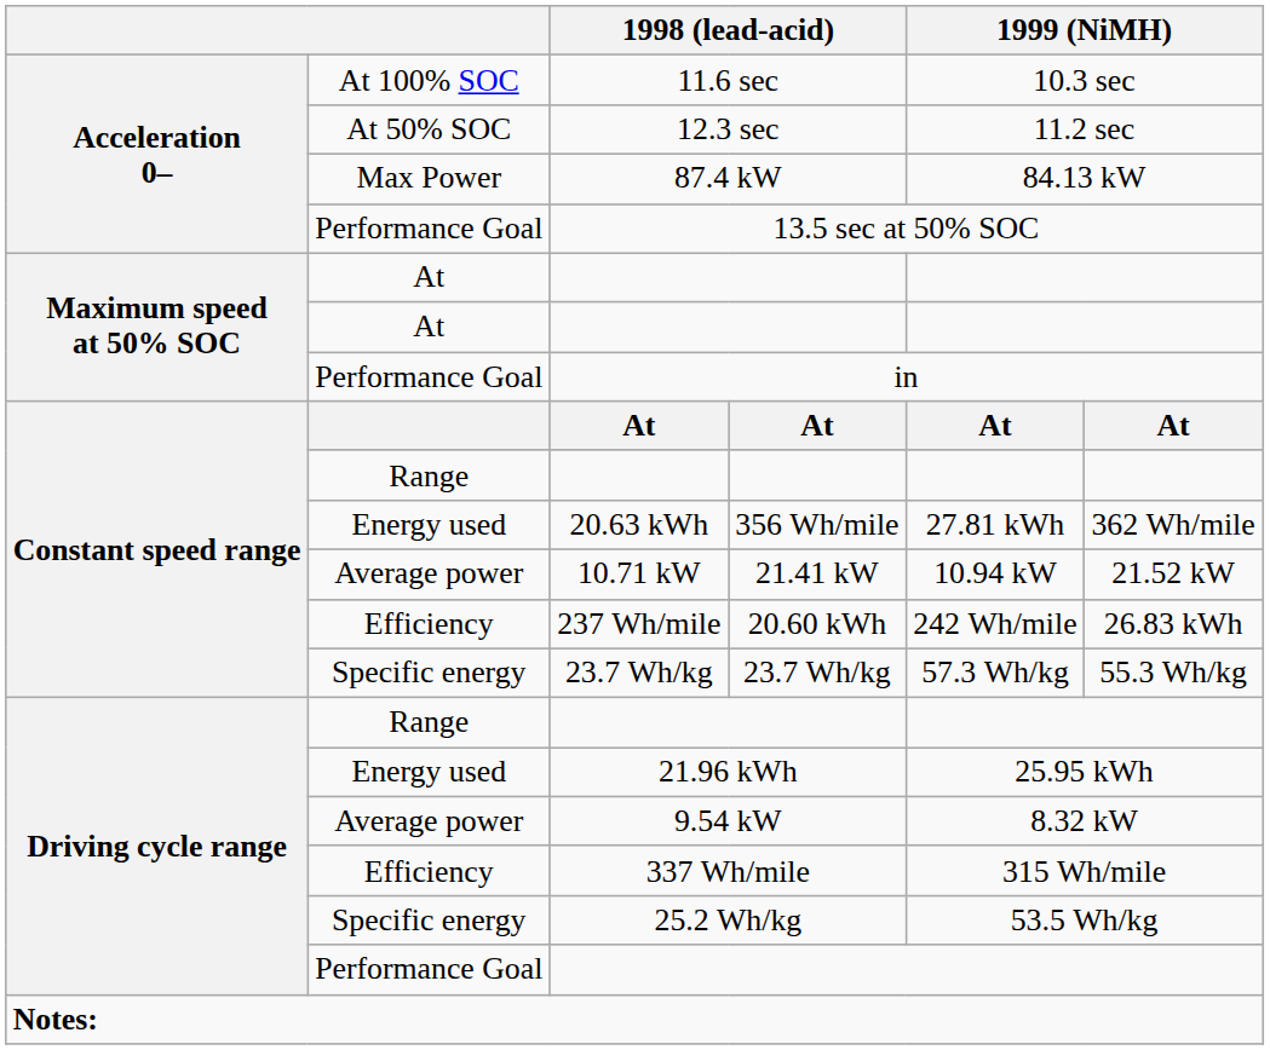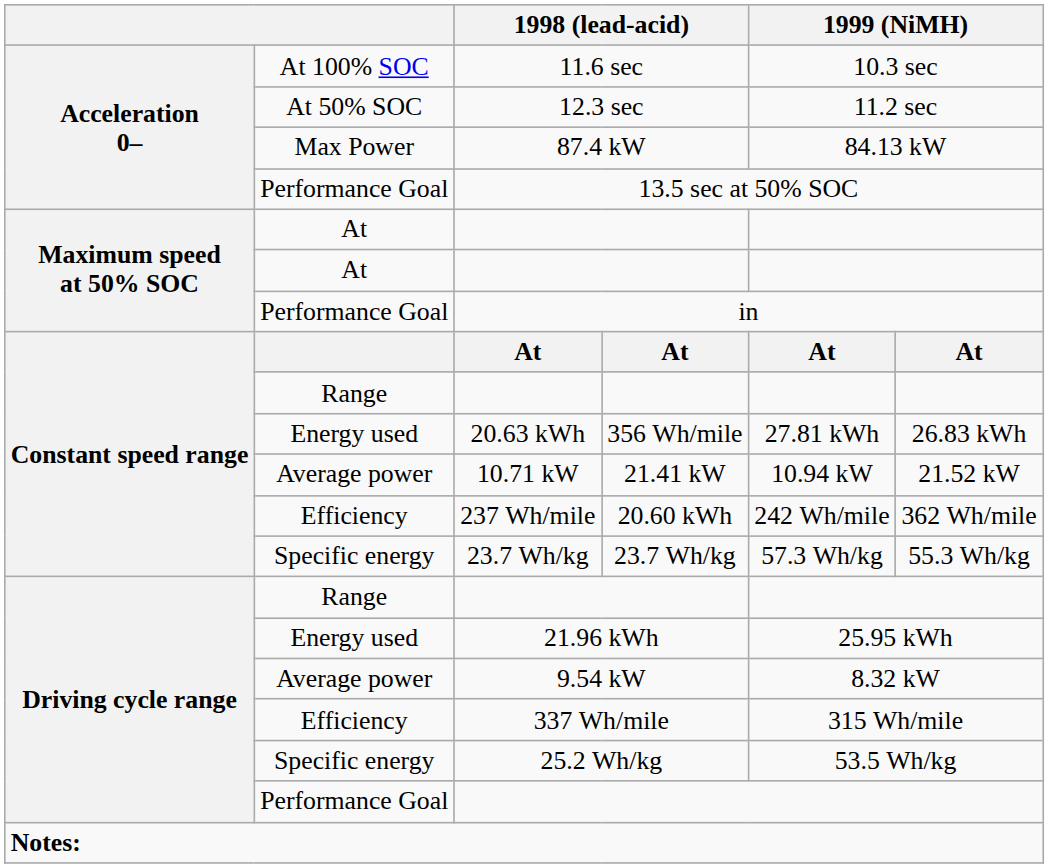20.63 kWh | column 6: 362 Wh/mile -> 26.83 kWh
237 Wh/mile | column 6: 26.83 kWh -> 362 Wh/mile
